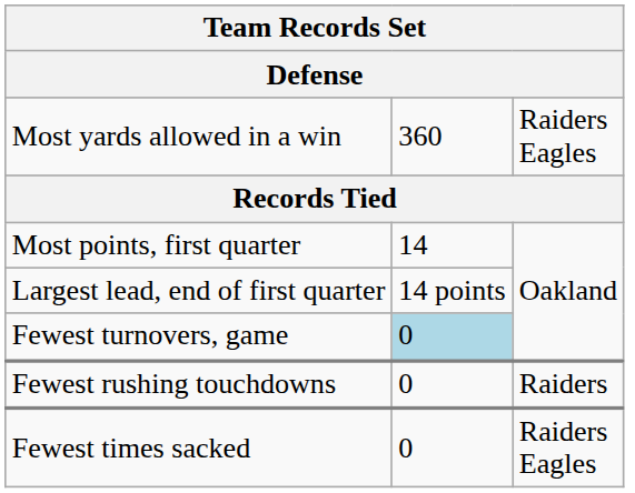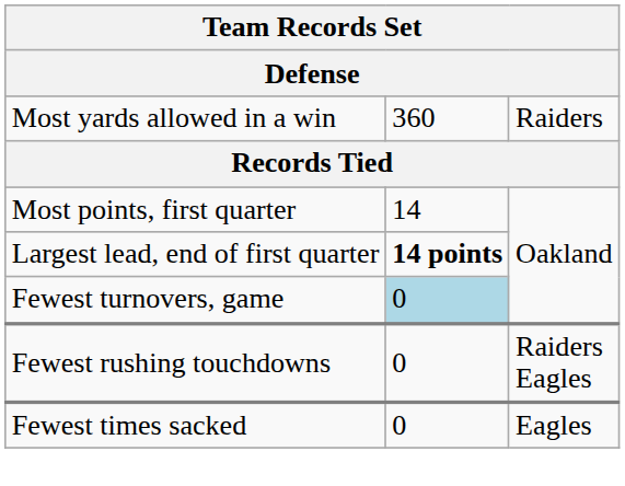Most yards allowed in a win | column 3: Raiders Eagles -> Raiders
Largest lead, end of first quarter | column 2: normal -> bold
Fewest rushing touchdowns | column 3: Raiders -> Raiders Eagles
Fewest times sacked | column 3: Raiders Eagles -> Eagles
